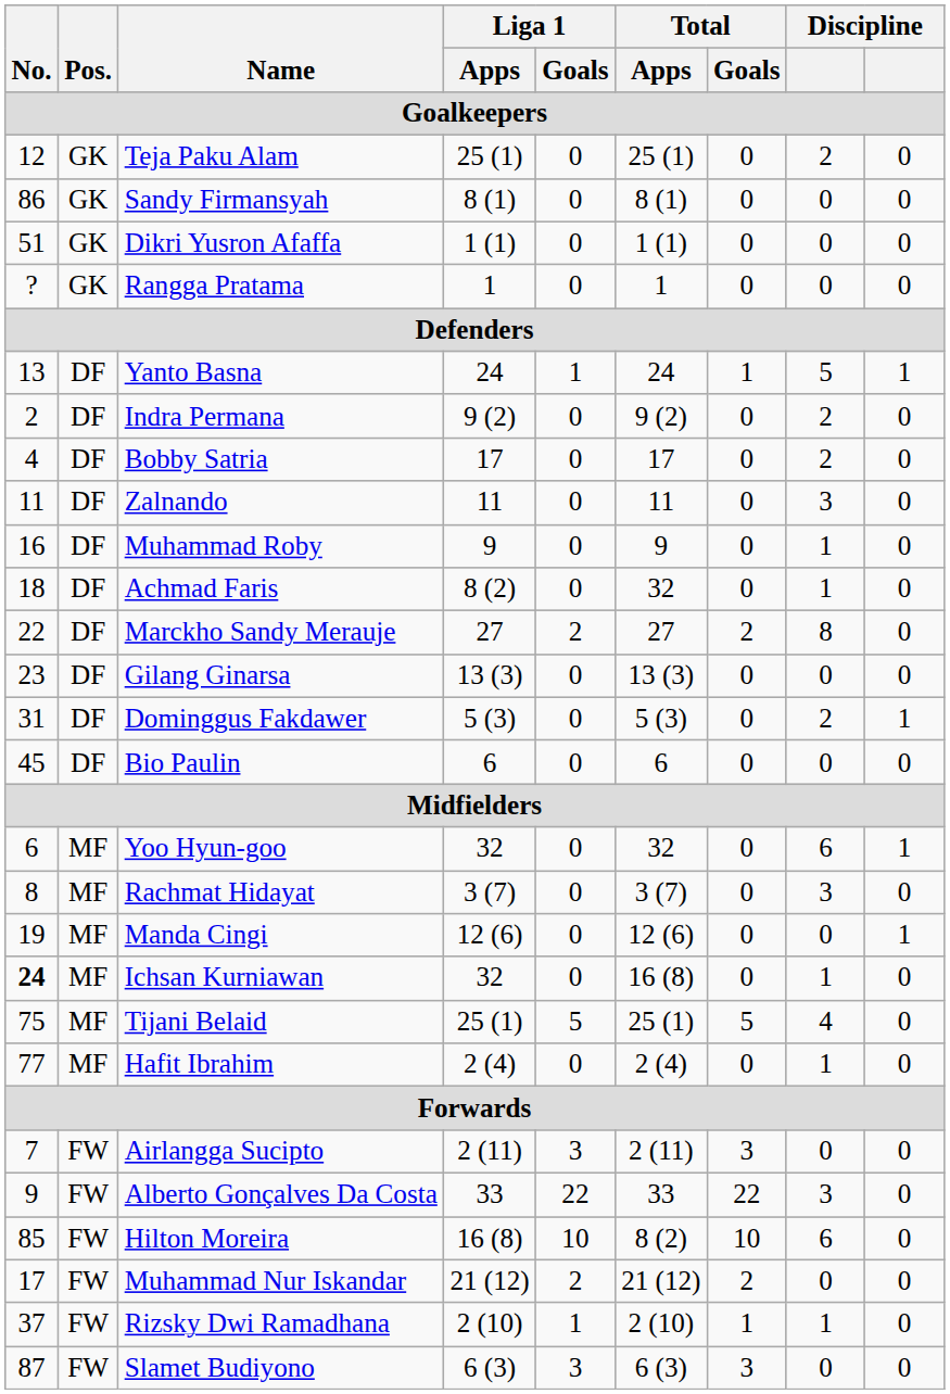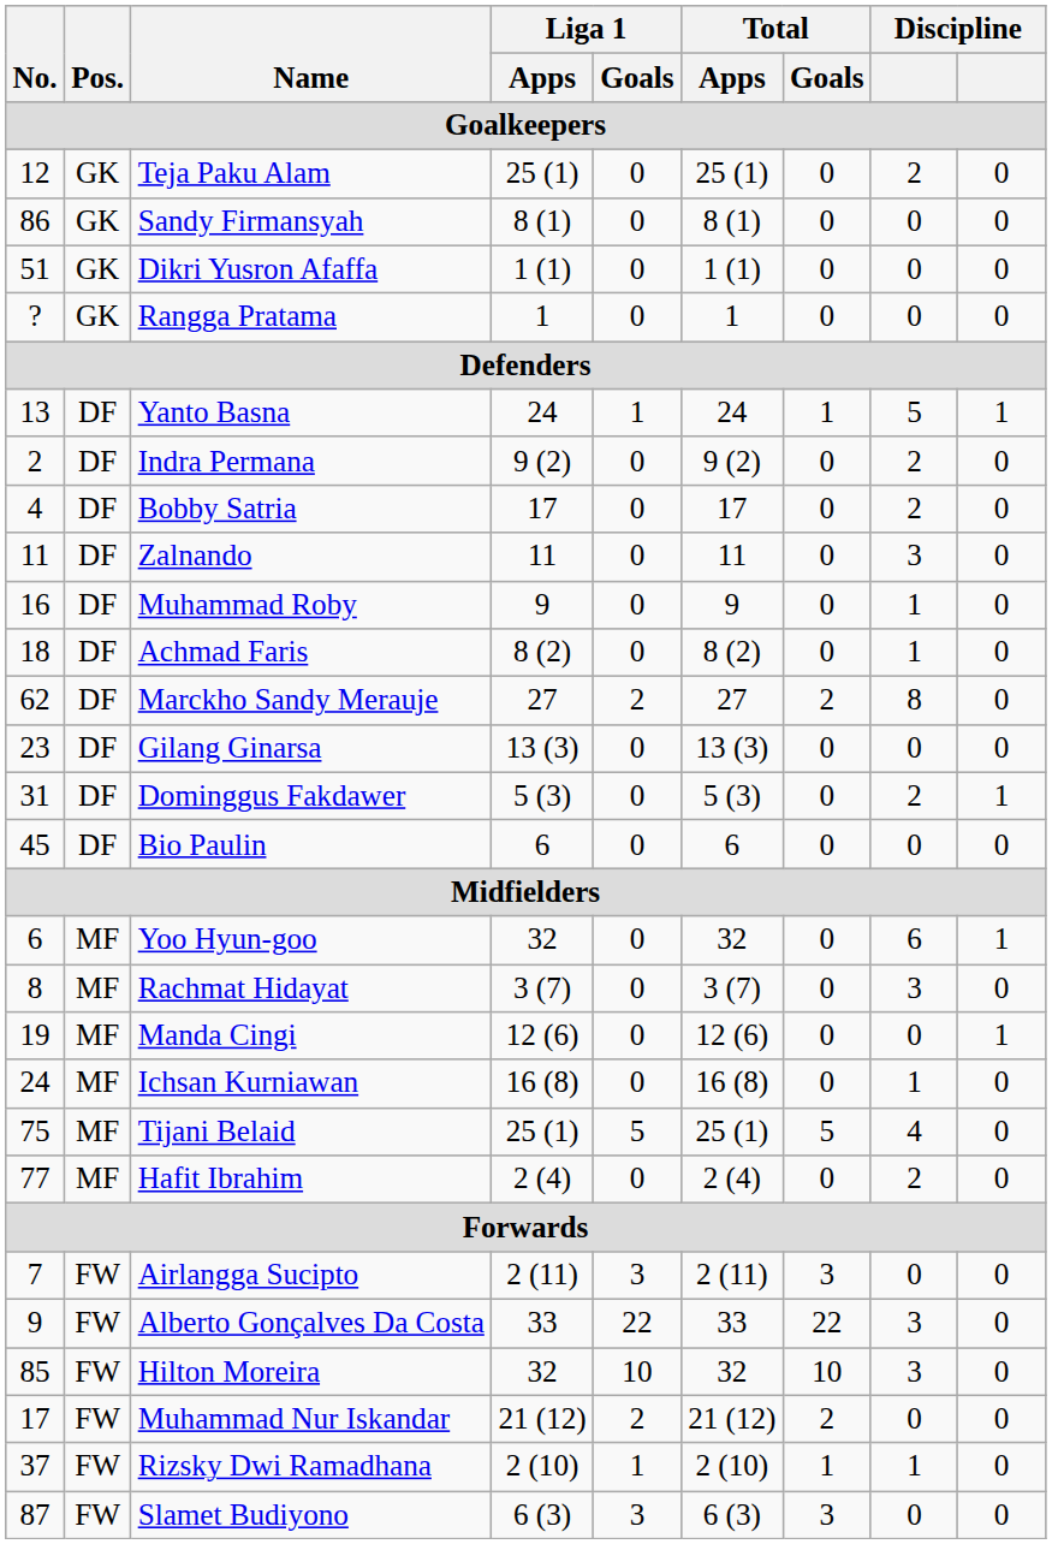Achmad Faris | Total / Apps: 32 -> 8 (2)
Marckho Sandy Merauje | No.: 22 -> 62
Ichsan Kurniawan | No.: bold -> normal
Ichsan Kurniawan | Liga 1 / Apps: 32 -> 16 (8)
Hafit Ibrahim | column 8: 1 -> 2
Hilton Moreira | Liga 1 / Apps: 16 (8) -> 32
Hilton Moreira | Total / Apps: 8 (2) -> 32
Hilton Moreira | column 8: 6 -> 3
